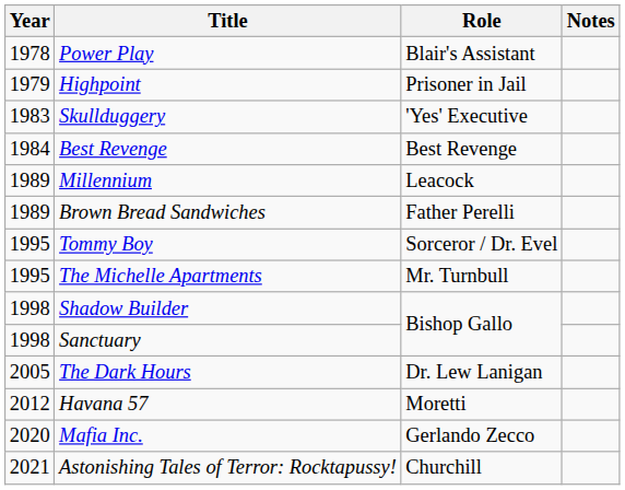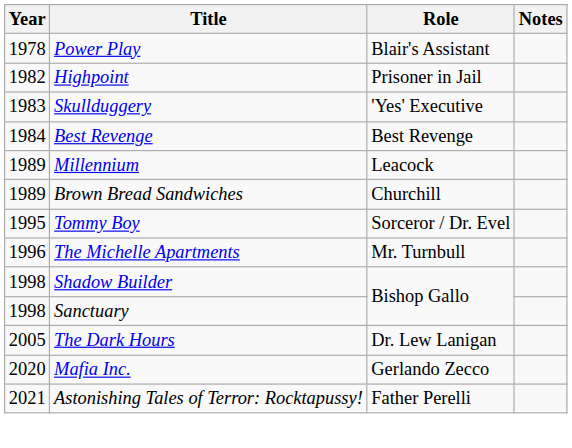Highpoint | Year: 1979 -> 1982
Brown Bread Sandwiches | Role: Father Perelli -> Churchill
The Michelle Apartments | Year: 1995 -> 1996
- row: 2012 | Havana 57 | Moretti
Astonishing Tales of Terror: Rocktapussy! | Role: Churchill -> Father Perelli
